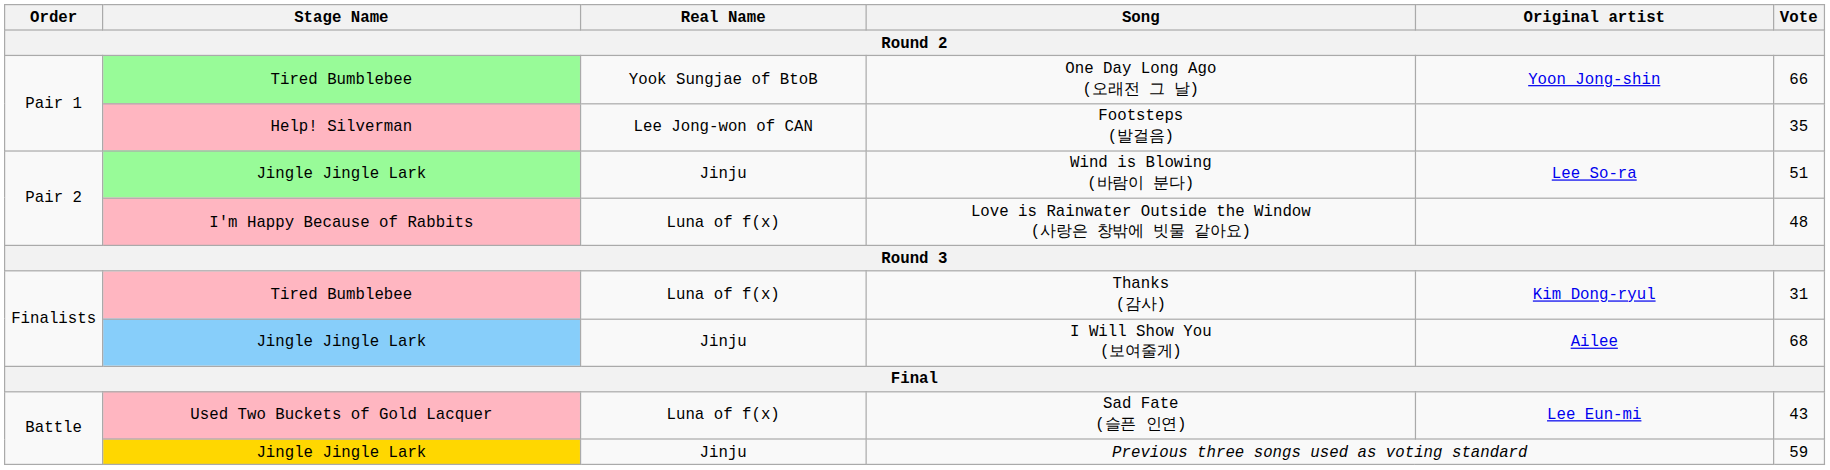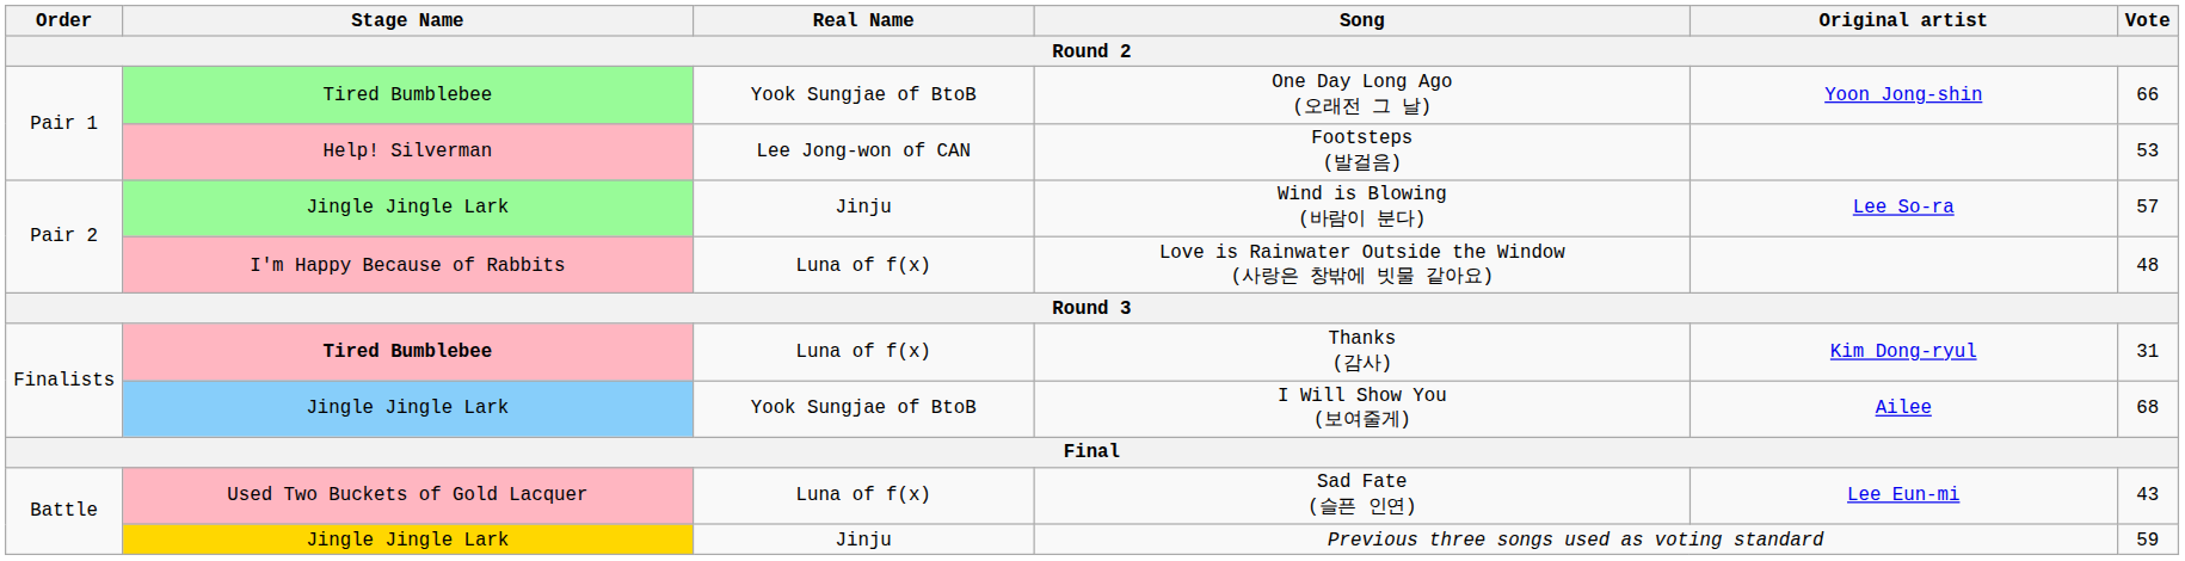Footsteps (발걸음) | Vote: 35 -> 53
Wind is Blowing (바람이 분다) | Vote: 51 -> 57
Thanks (감사) | Stage Name: normal -> bold
I Will Show You (보여줄게) | Real Name: Jinju -> Yook Sungjae of BtoB
